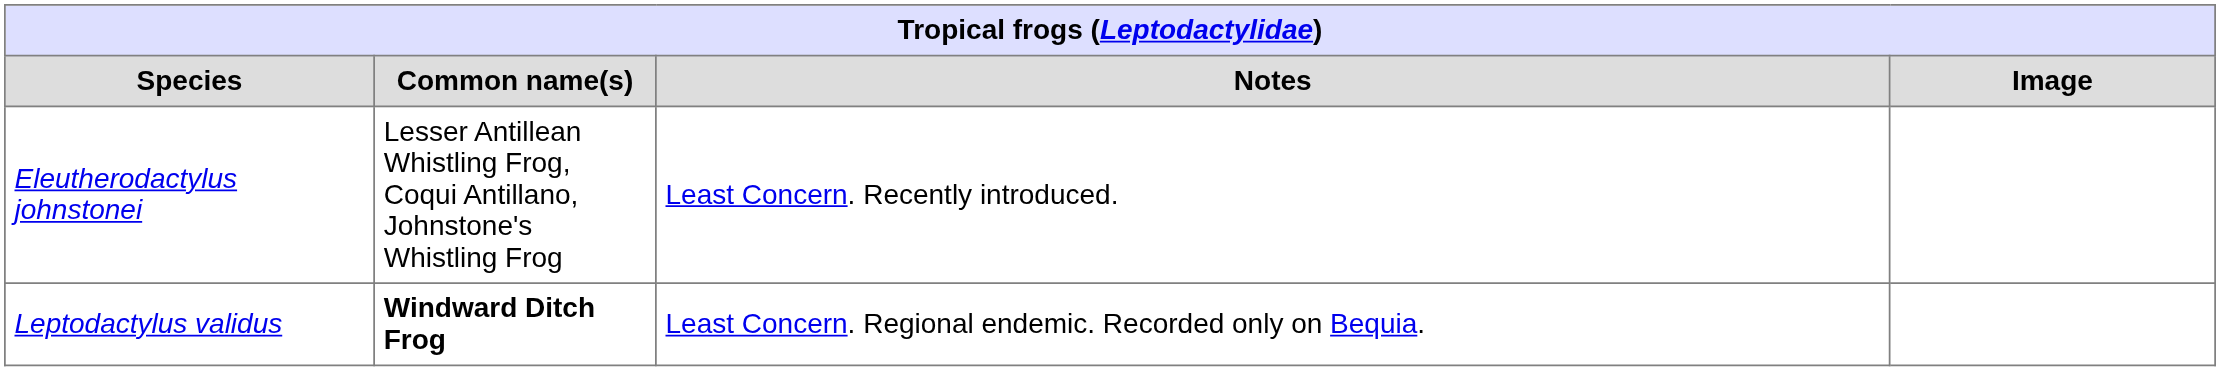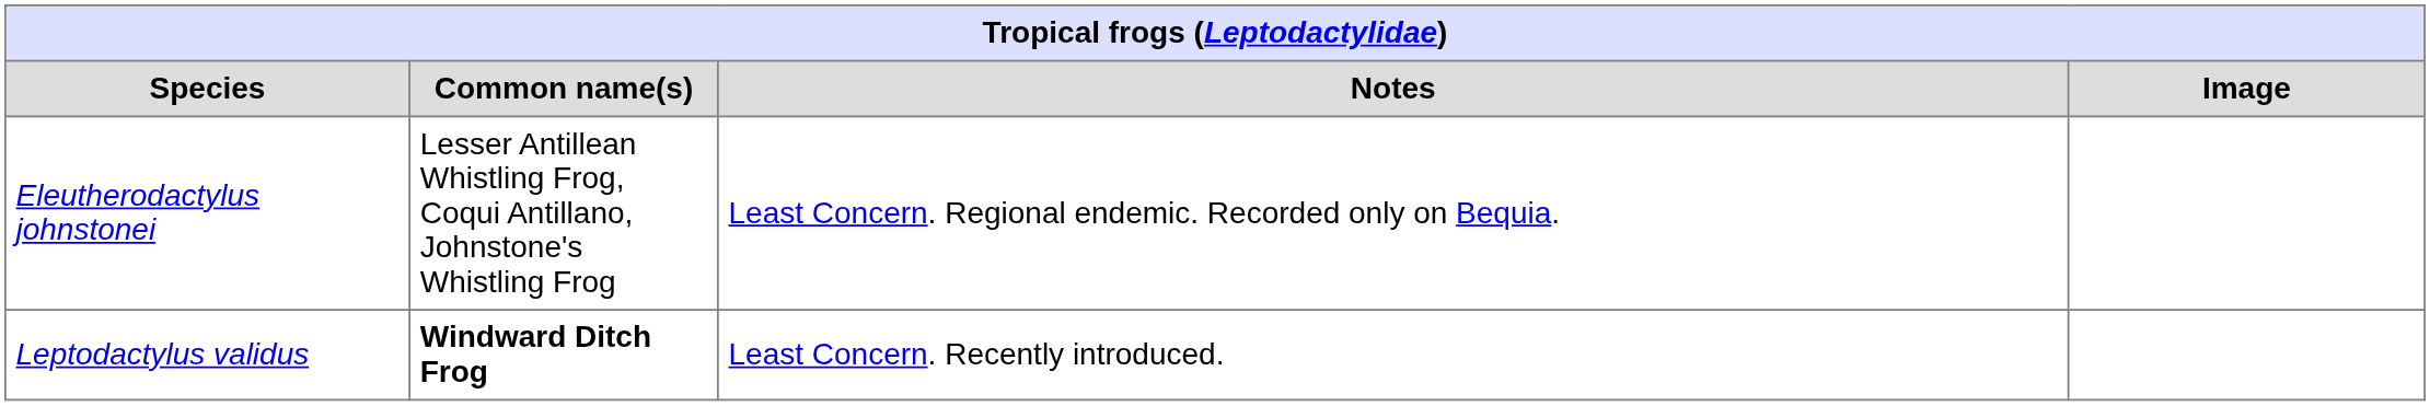Eleutherodactylus johnstonei | Notes: Least Concern. Recently introduced. -> Least Concern. Regional endemic. Recorded only on Bequia.
Leptodactylus validus | Notes: Least Concern. Regional endemic. Recorded only on Bequia. -> Least Concern. Recently introduced.
